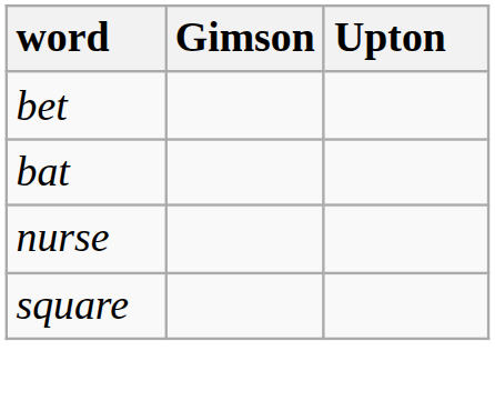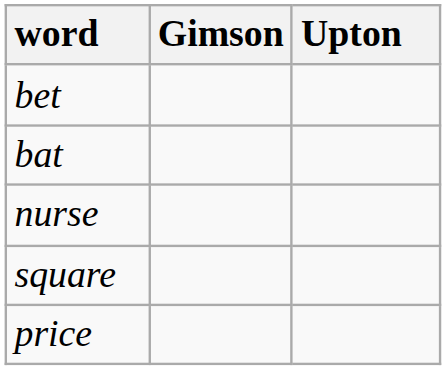+ row: price
